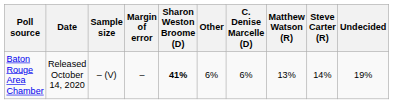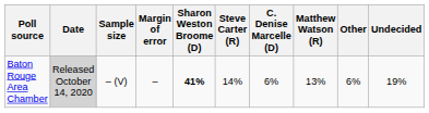columns swapped: Steve Carter (R) <-> Other
Baton Rouge Area Chamber | Date: no background -> lightgrey background
